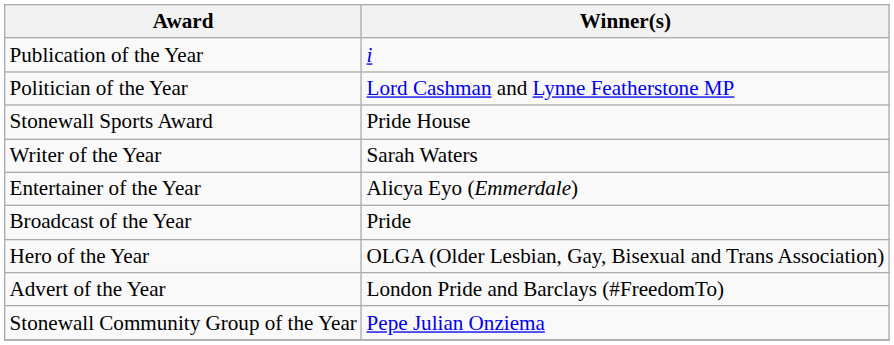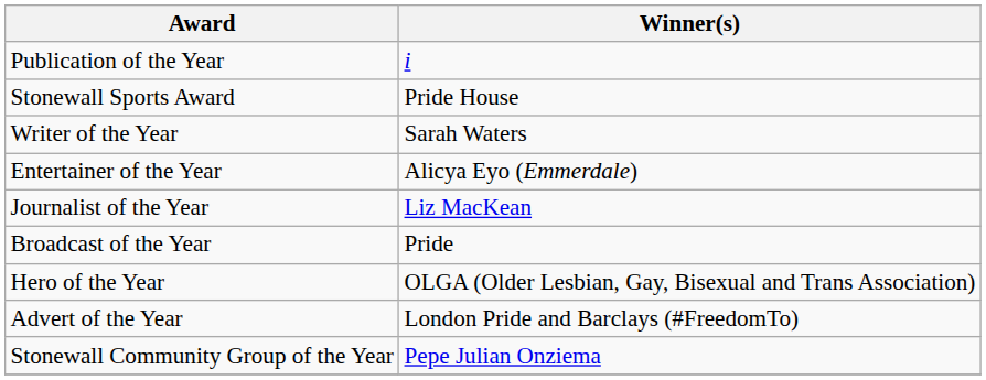- row: Politician of the Year | Lord Cashman and Lynne Featherstone MP
+ row: Journalist of the Year | Liz MacKean
